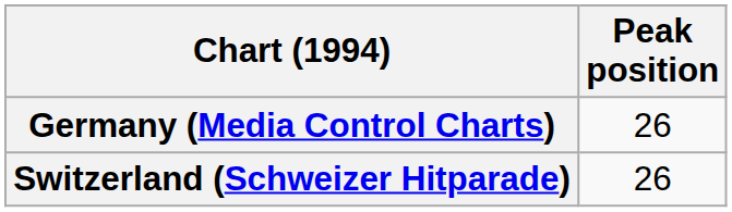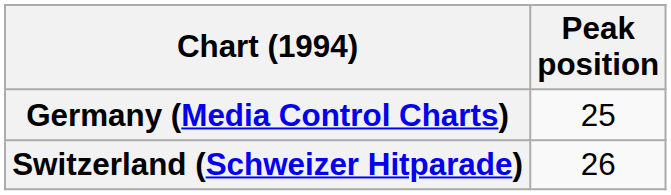Germany (Media Control Charts) | Peak position: 26 -> 25
